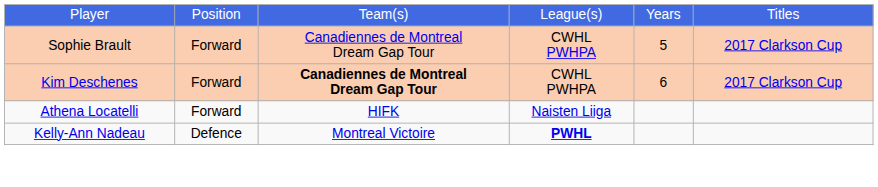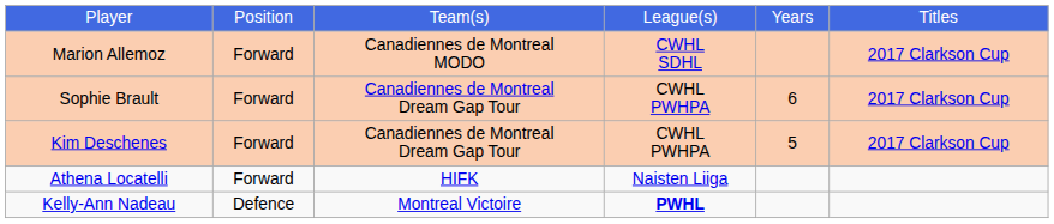+ row: Marion Allemoz | Forward | Canadiennes de Montreal MODO | CWHL SDHL | 2017 Clarkson Cup
Sophie Brault | column 5: 5 -> 6
Kim Deschenes | column 3: bold -> normal
Kim Deschenes | column 5: 6 -> 5
